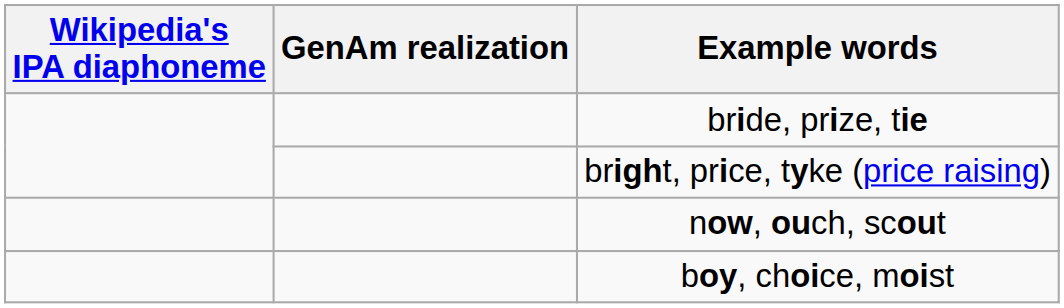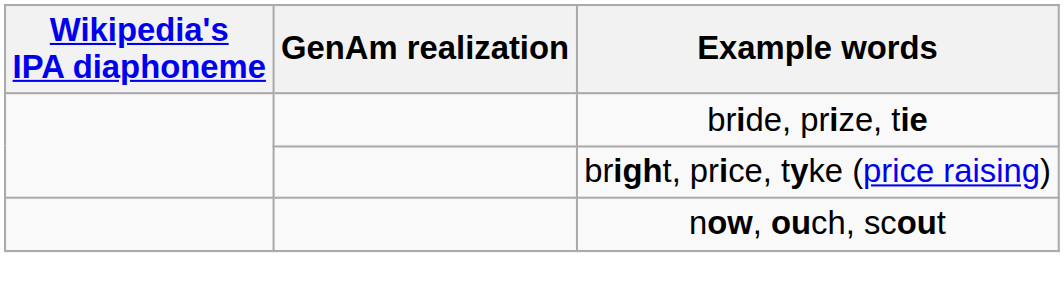- row: boy, choice, moist
